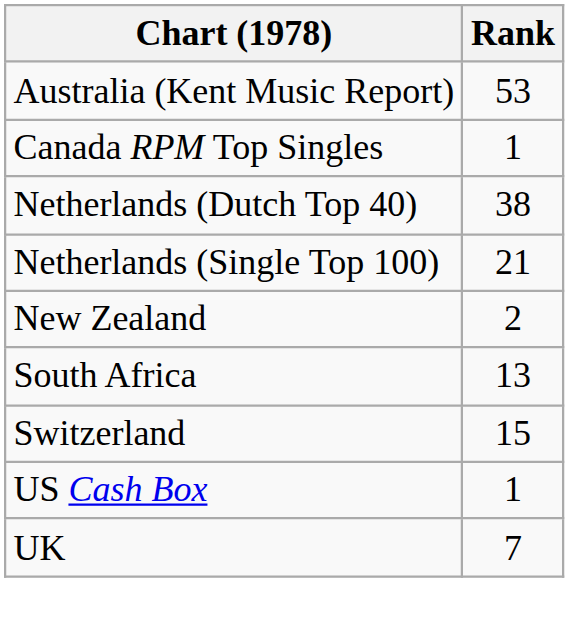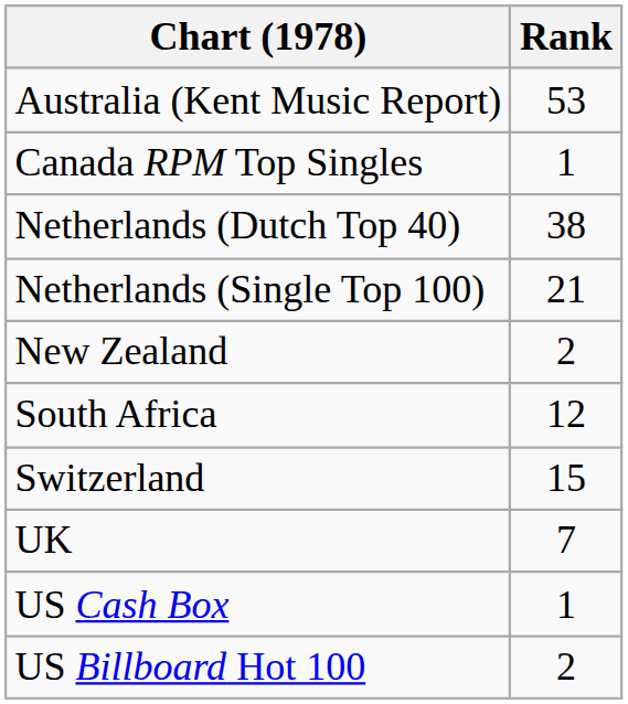South Africa | Rank: 13 -> 12
rows swapped: UK <-> US Cash Box
+ row: US Billboard Hot 100 | 2
